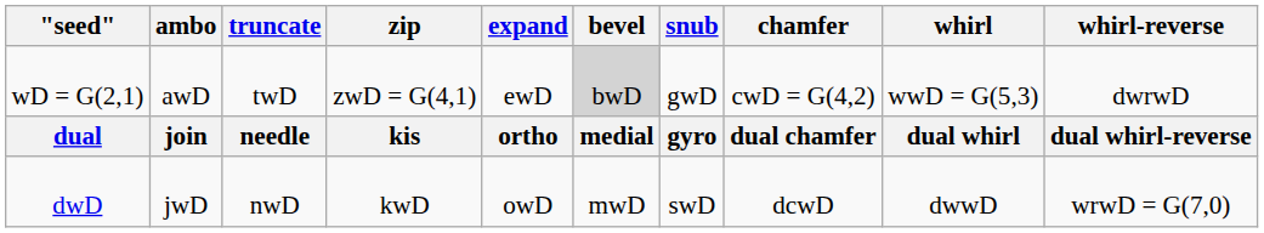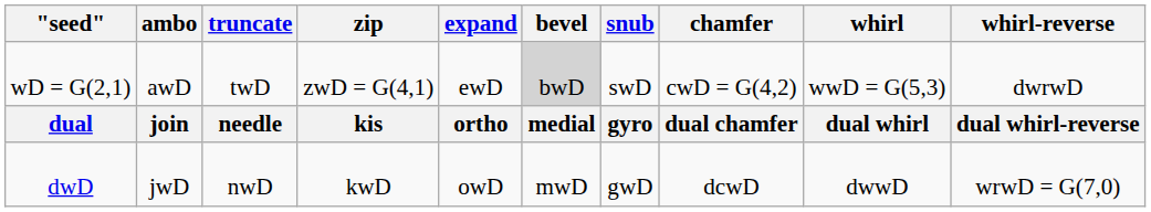wD = G(2,1) | snub: gwD -> swD
dwD | snub: swD -> gwD
